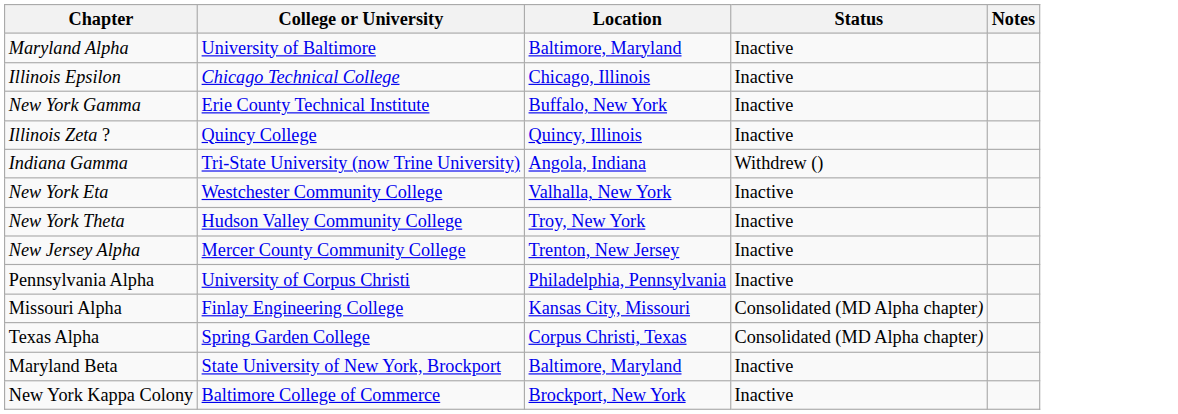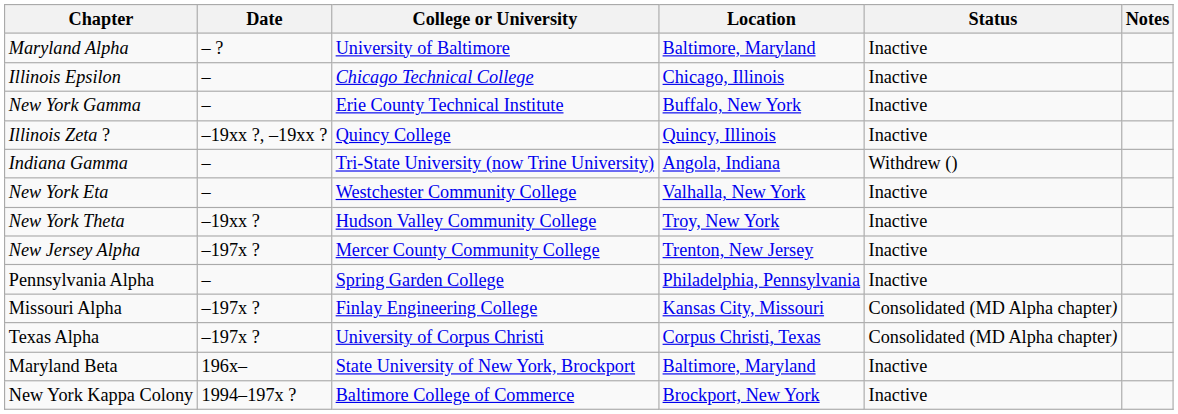+ column: Date | – ? | – | – | –19xx ?, –19xx ? | – | – | –19xx ? | –197x ? | – | –197x ? | –197x ? | 196x– | 1994–197x ?
Pennsylvania Alpha | College or University: University of Corpus Christi -> Spring Garden College
Texas Alpha | College or University: Spring Garden College -> University of Corpus Christi
